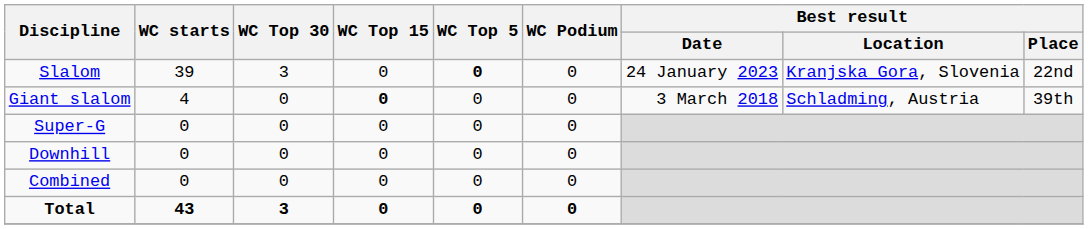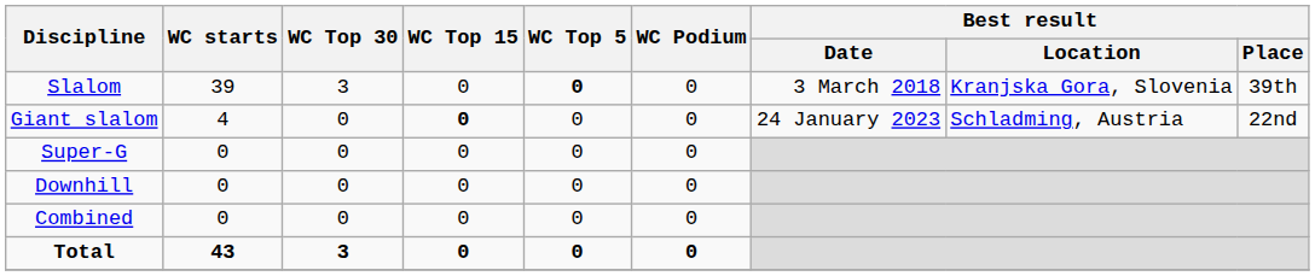Slalom | Best result / Date: 24 January 2023 -> 3 March 2018
Slalom | Best result / Place: 22nd -> 39th
Giant slalom | Best result / Date: 3 March 2018 -> 24 January 2023
Giant slalom | Best result / Place: 39th -> 22nd
